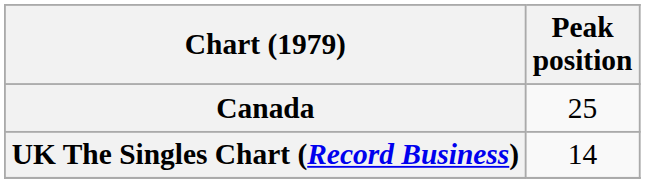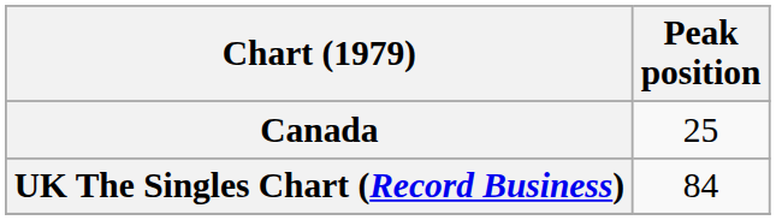UK The Singles Chart (Record Business) | Peak position: 14 -> 84
